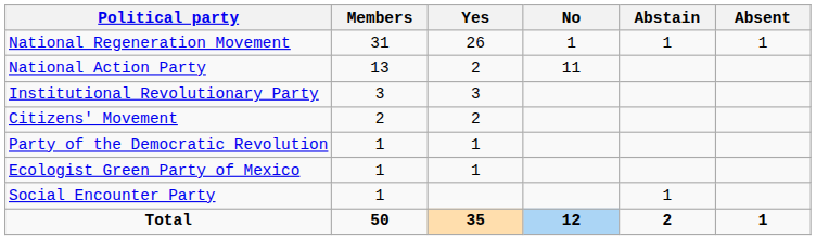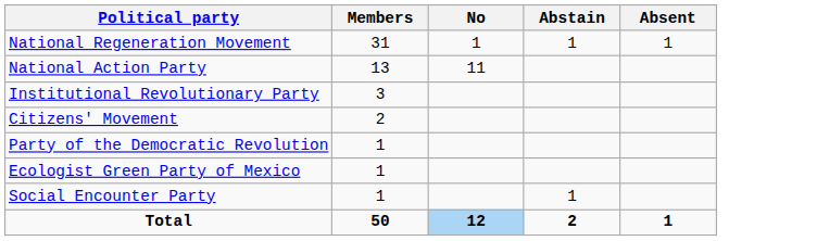- column: Yes | 26 | 2 | 3 | 2 | 1 | 1 | 35
